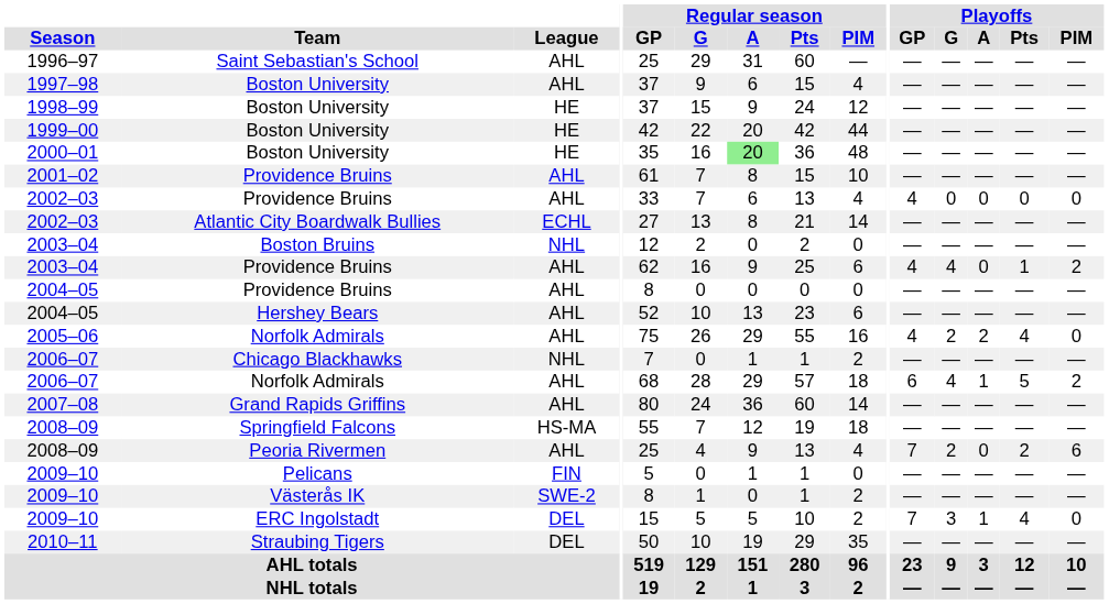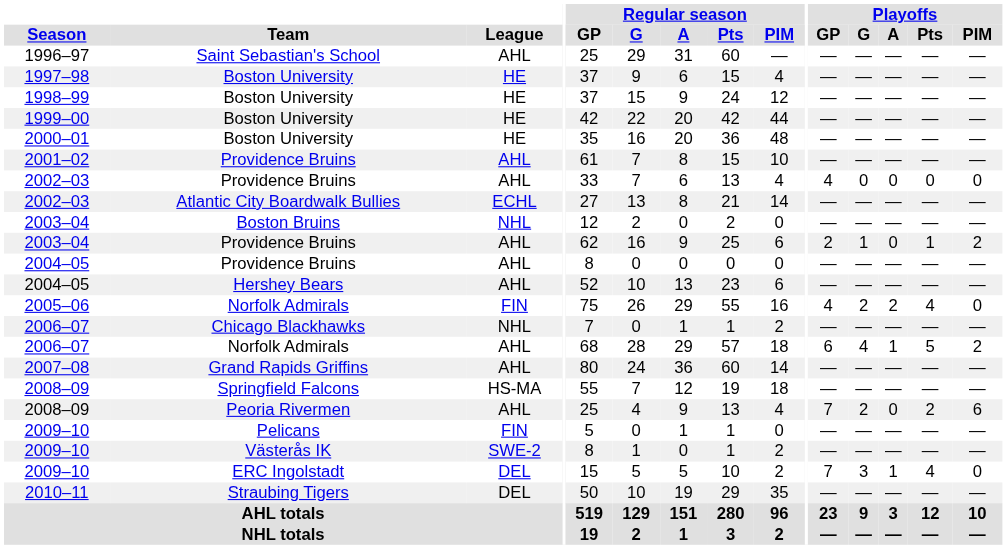1997–98 | League: AHL -> HE
2000–01 | Regular season / A: lightgreen background -> no background
2003–04 / Providence Bruins | Playoffs / GP: 4 -> 2
2003–04 / Providence Bruins | Playoffs / G: 4 -> 1
2005–06 | League: AHL -> FIN
